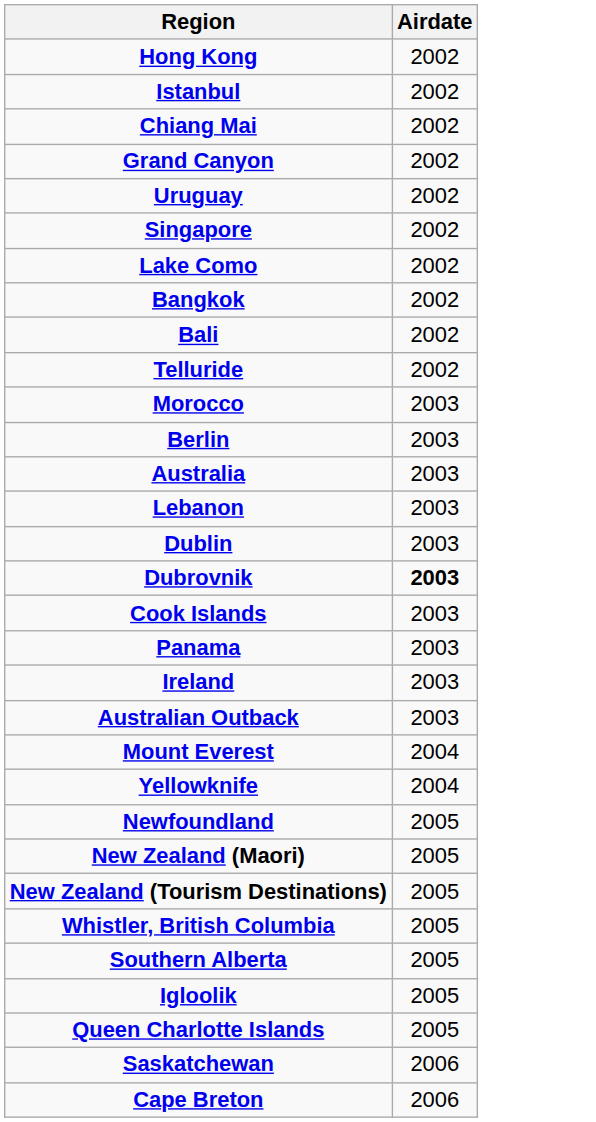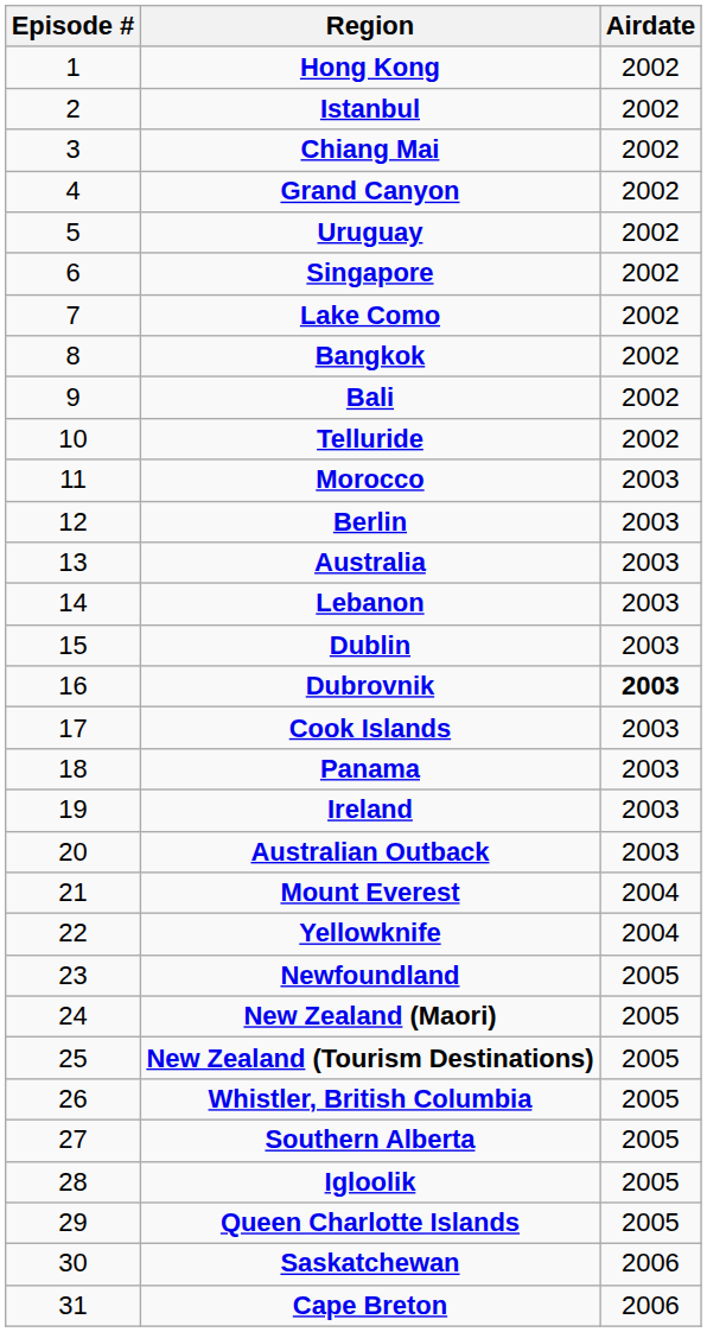+ column: Episode # | 1 | 2 | 3 | 4 | 5 | 6 | 7 | 8 | 9 | 10 | 11 | 12 | 13 | 14 | 15 | 16 | 17 | 18 | 19 | 20 | 21 | 22 | 23 | 24 | 25 | 26 | 27 | 28 | 29 | 30 | 31
